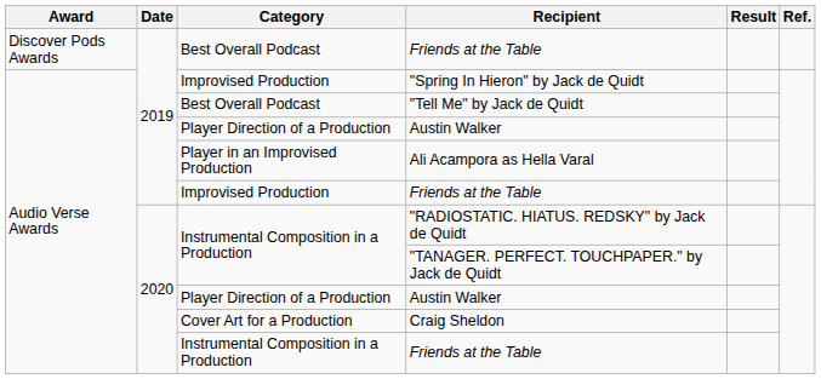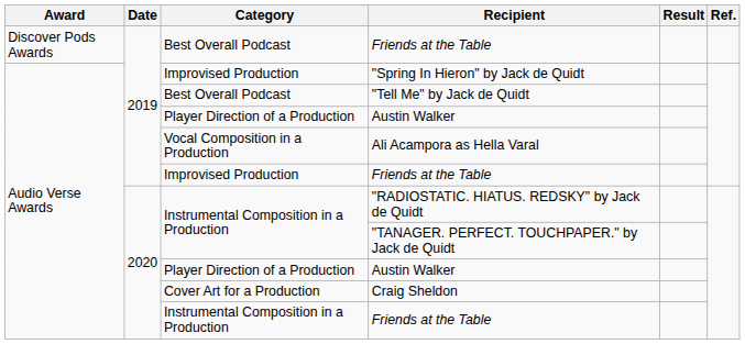Ali Acampora as Hella Varal | Category: Player in an Improvised Production -> Vocal Composition in a Production
